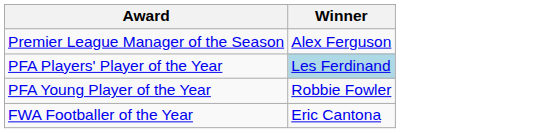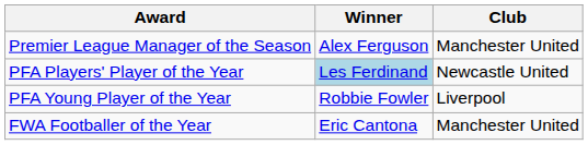+ column: Club | Manchester United | Newcastle United | Liverpool | Manchester United
